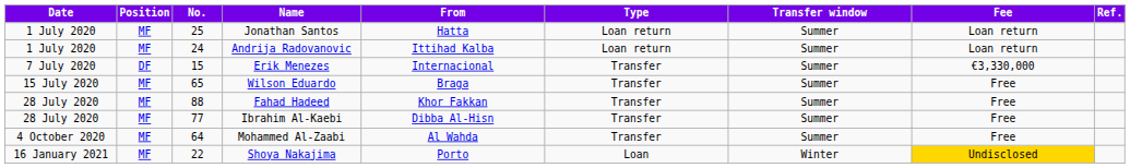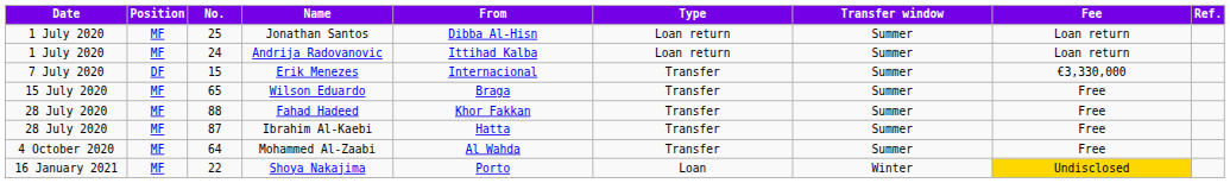Jonathan Santos | From: Hatta -> Dibba Al-Hisn
Ibrahim Al-Kaebi | No.: 77 -> 87
Ibrahim Al-Kaebi | From: Dibba Al-Hisn -> Hatta
